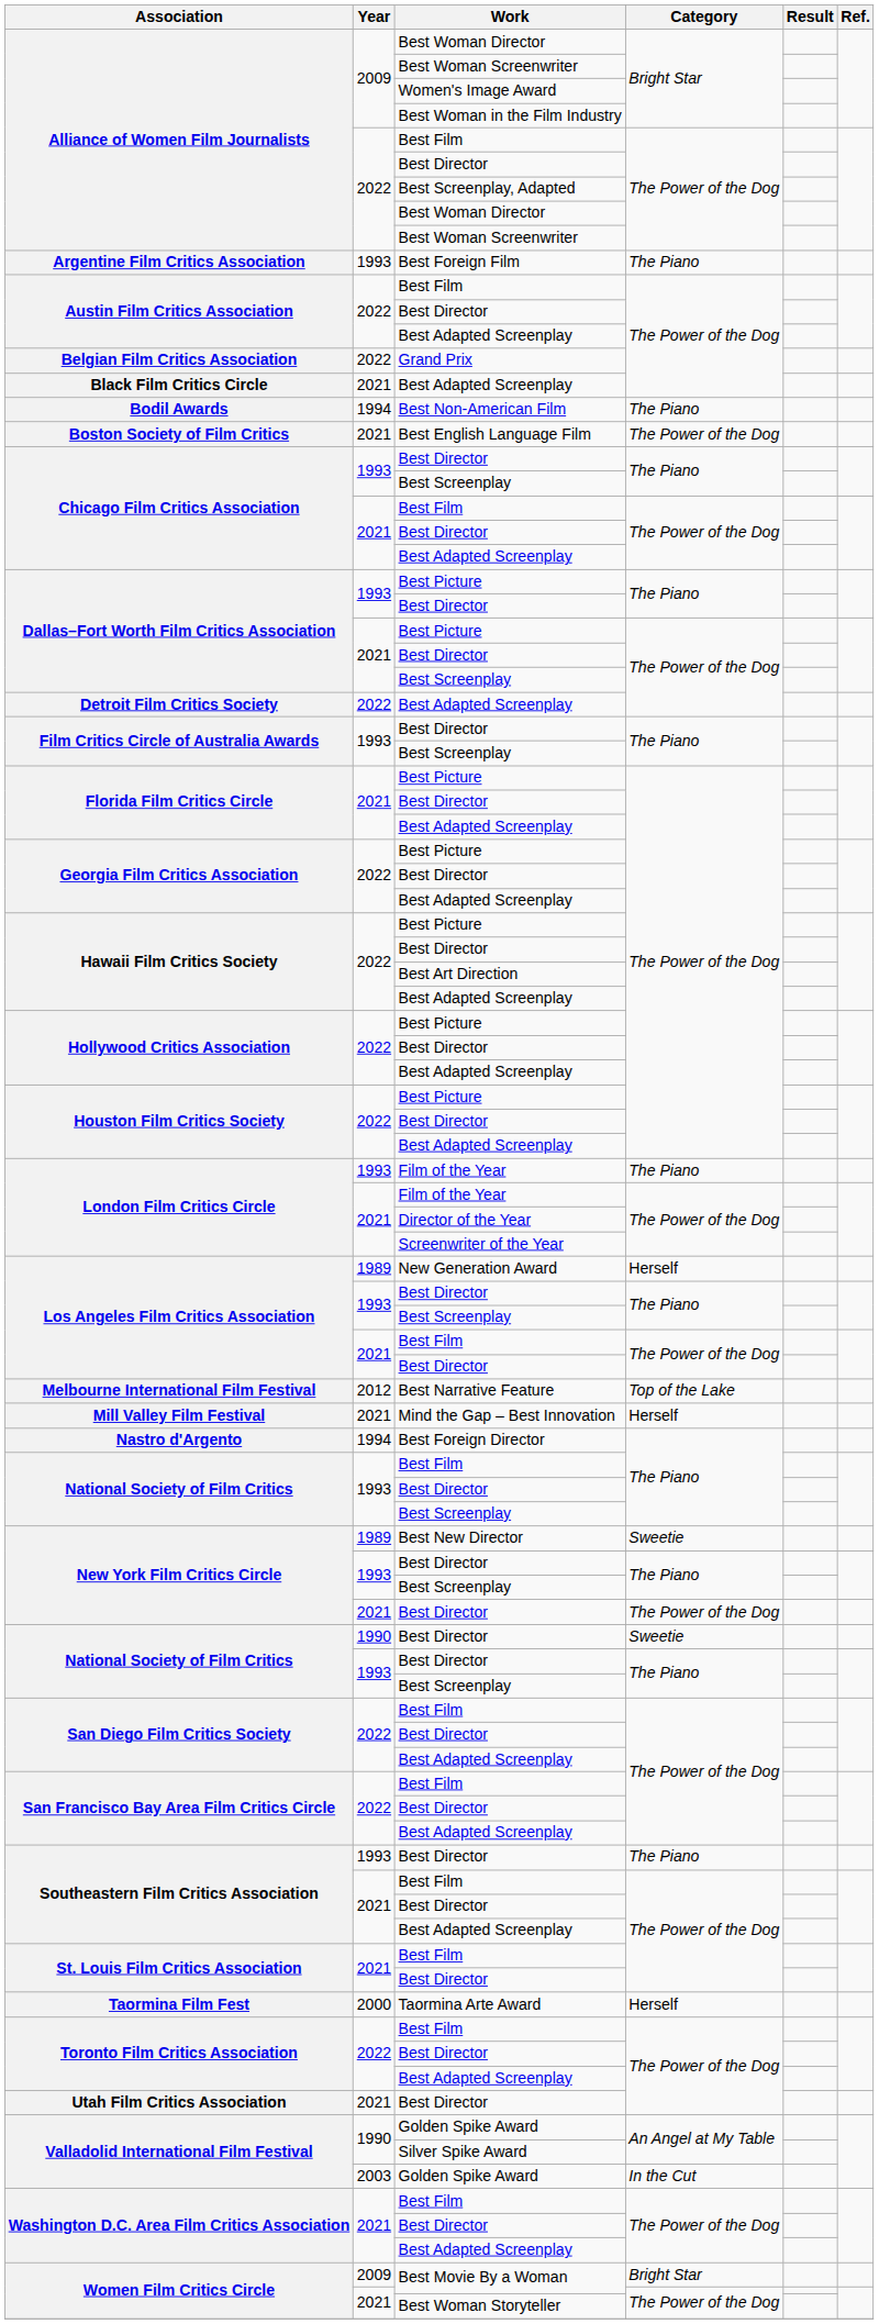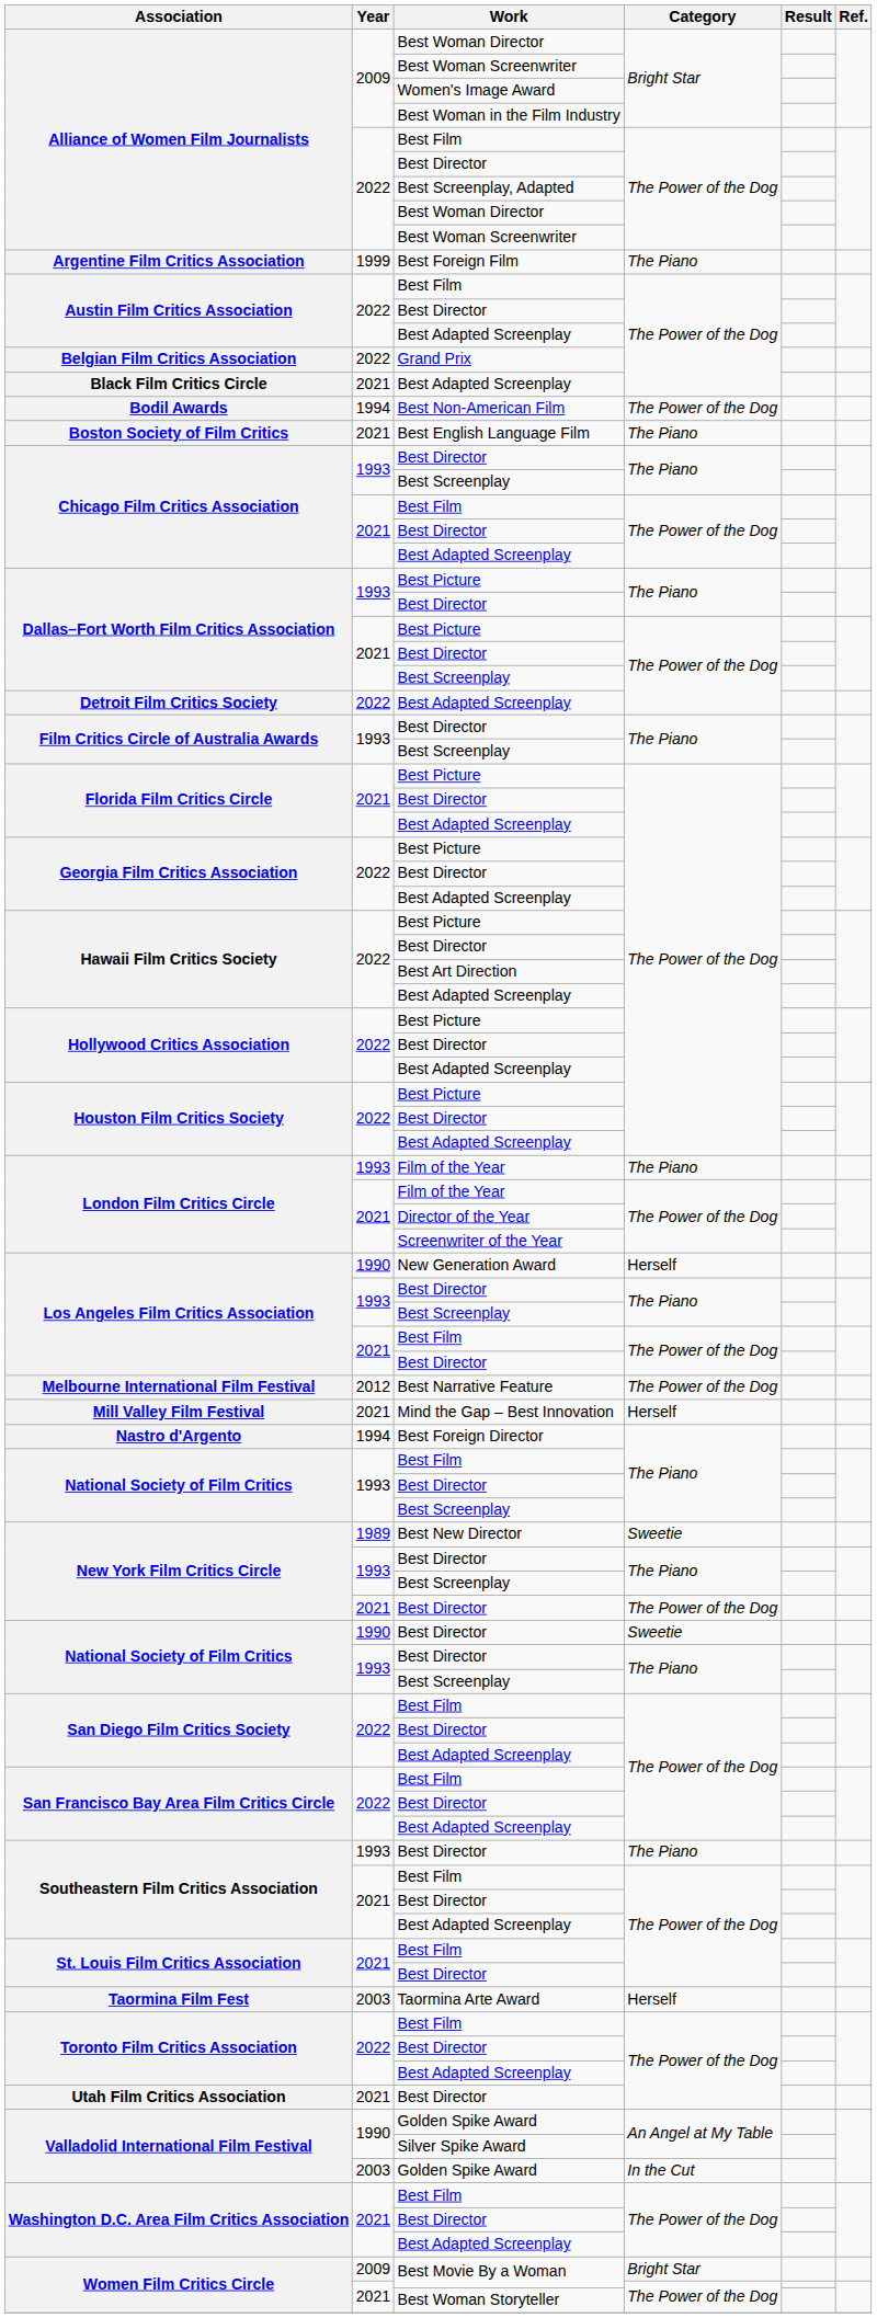Argentine Film Critics Association | Year: 1993 -> 1999
Bodil Awards | Category: The Piano -> The Power of the Dog
Boston Society of Film Critics | Category: The Power of the Dog -> The Piano
Los Angeles Film Critics Association / New Generation Award | Year: 1989 -> 1990
Melbourne International Film Festival | Category: Top of the Lake -> The Power of the Dog
Taormina Film Fest | Year: 2000 -> 2003
